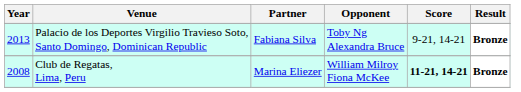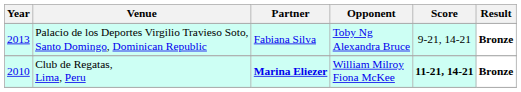Club de Regatas, Lima, Peru | Year: 2008 -> 2010
Club de Regatas, Lima, Peru | Partner: normal -> bold
